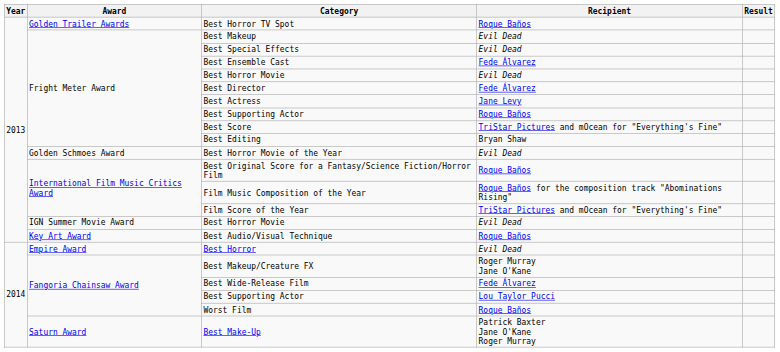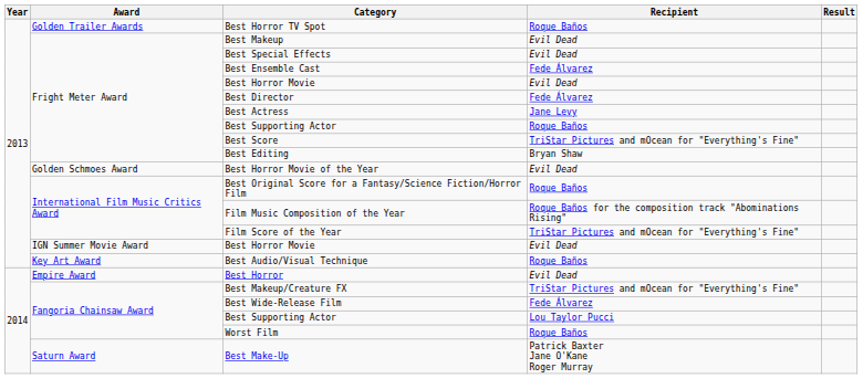Best Makeup/Creature FX | Recipient: Roger Murray Jane O'Kane -> TriStar Pictures and mOcean for "Everything's Fine"
